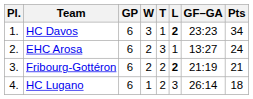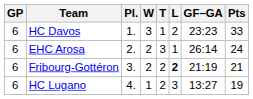columns swapped: Pl. <-> GP
HC Davos | L: bold -> normal
HC Davos | Pts: 34 -> 33
EHC Arosa | GF–GA: 13:27 -> 26:14
HC Lugano | GF–GA: 26:14 -> 13:27
HC Lugano | Pts: 18 -> 19
